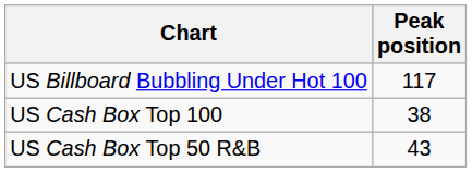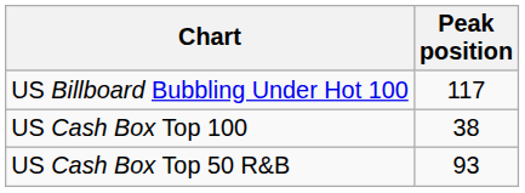US Cash Box Top 50 R&B | Peak position: 43 -> 93
